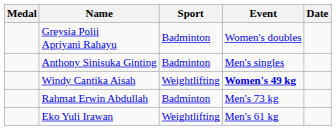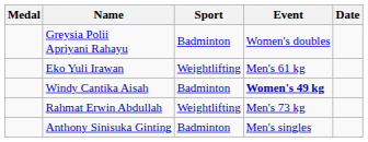rows swapped: Eko Yuli Irawan <-> Anthony Sinisuka Ginting
Windy Cantika Aisah | Sport: Weightlifting -> Badminton
Rahmat Erwin Abdullah | Sport: Badminton -> Weightlifting
